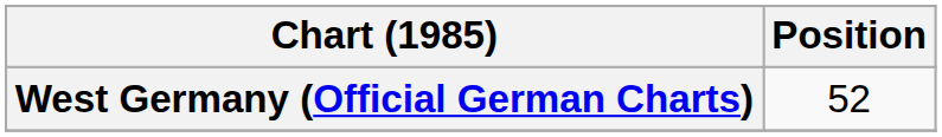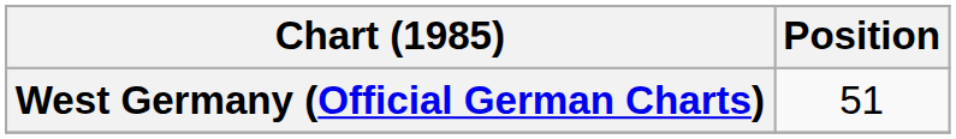West Germany (Official German Charts) | Position: 52 -> 51
